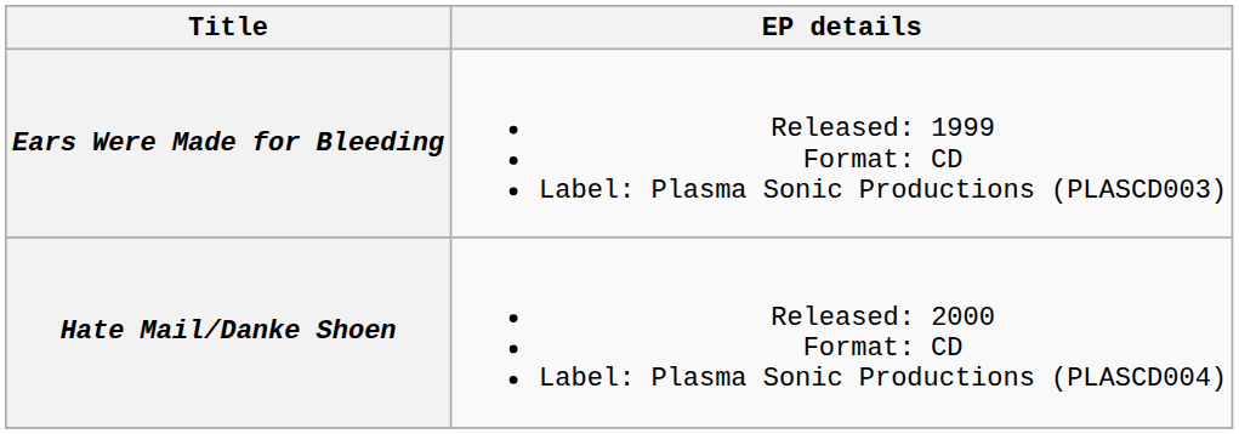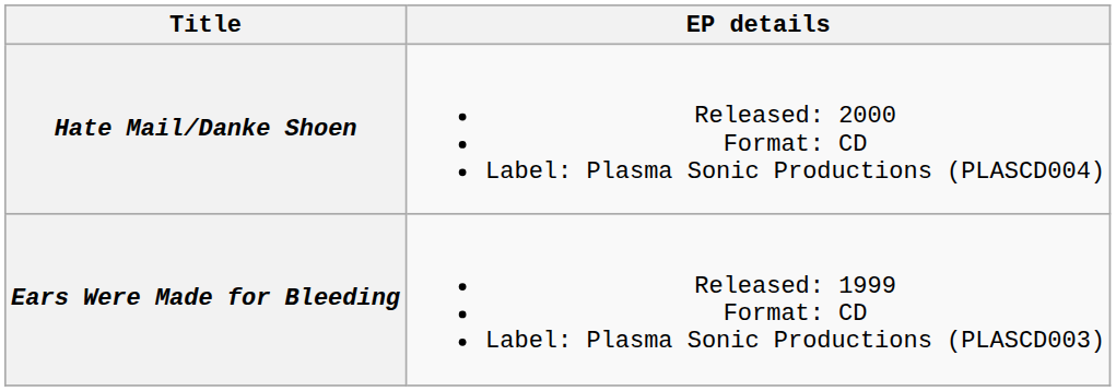rows swapped: Ears Were Made for Bleeding <-> Hate Mail/Danke Shoen
